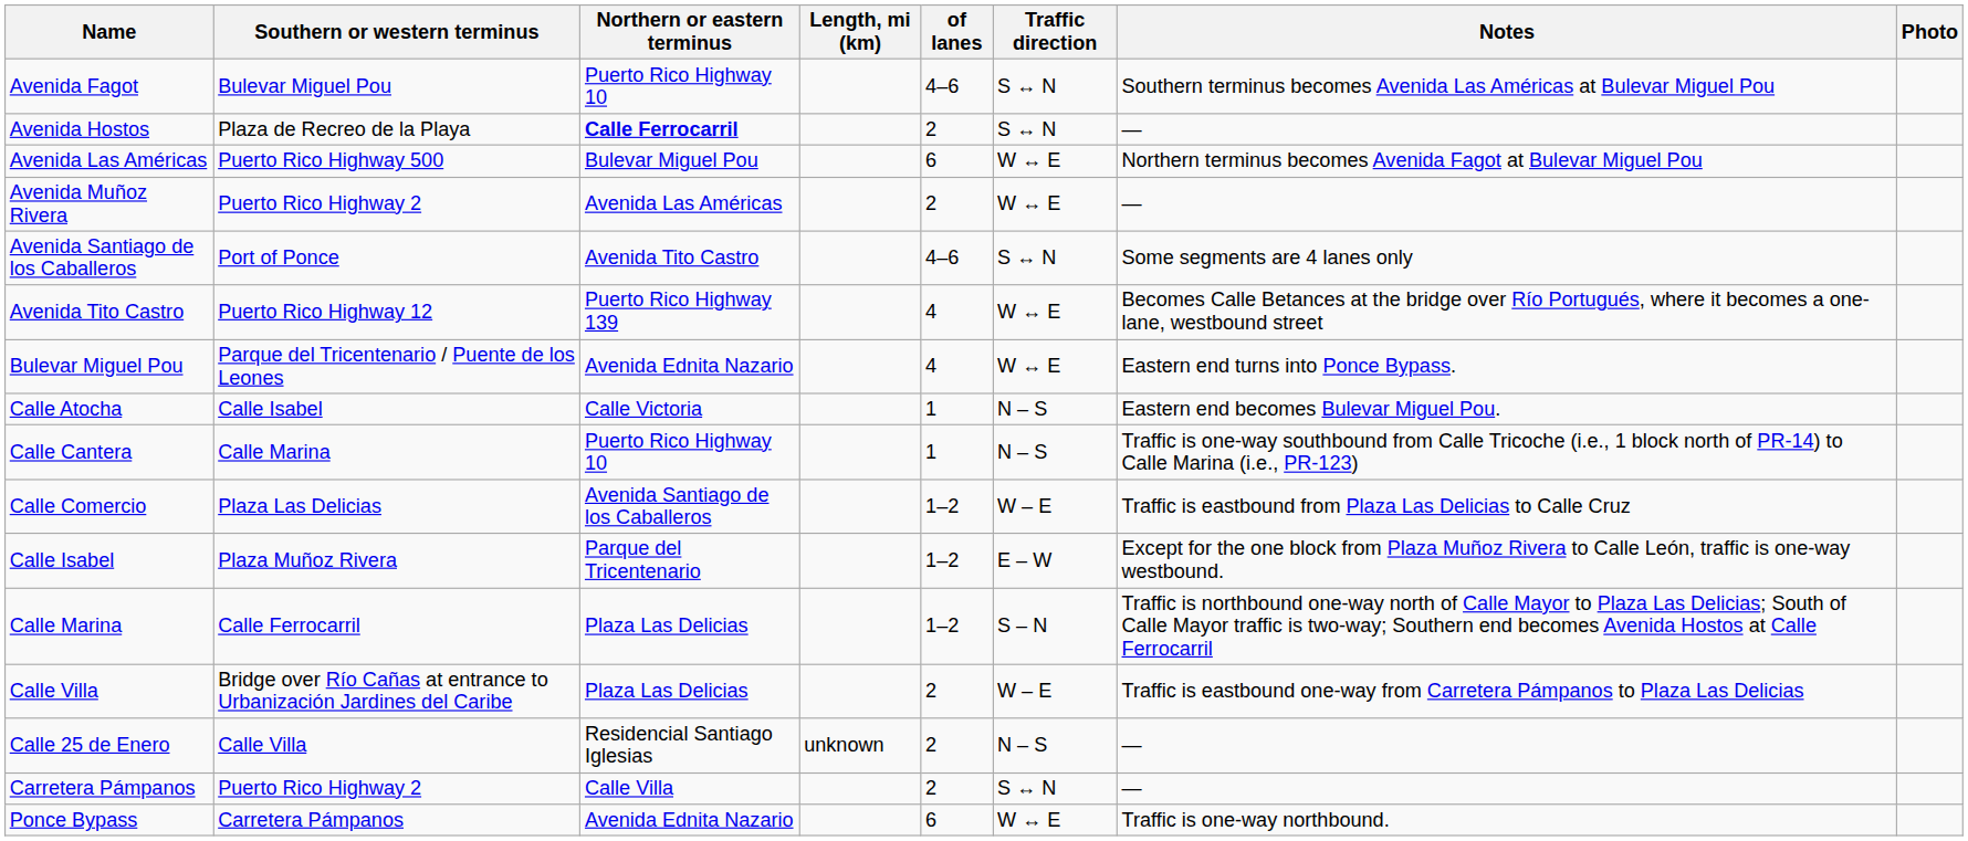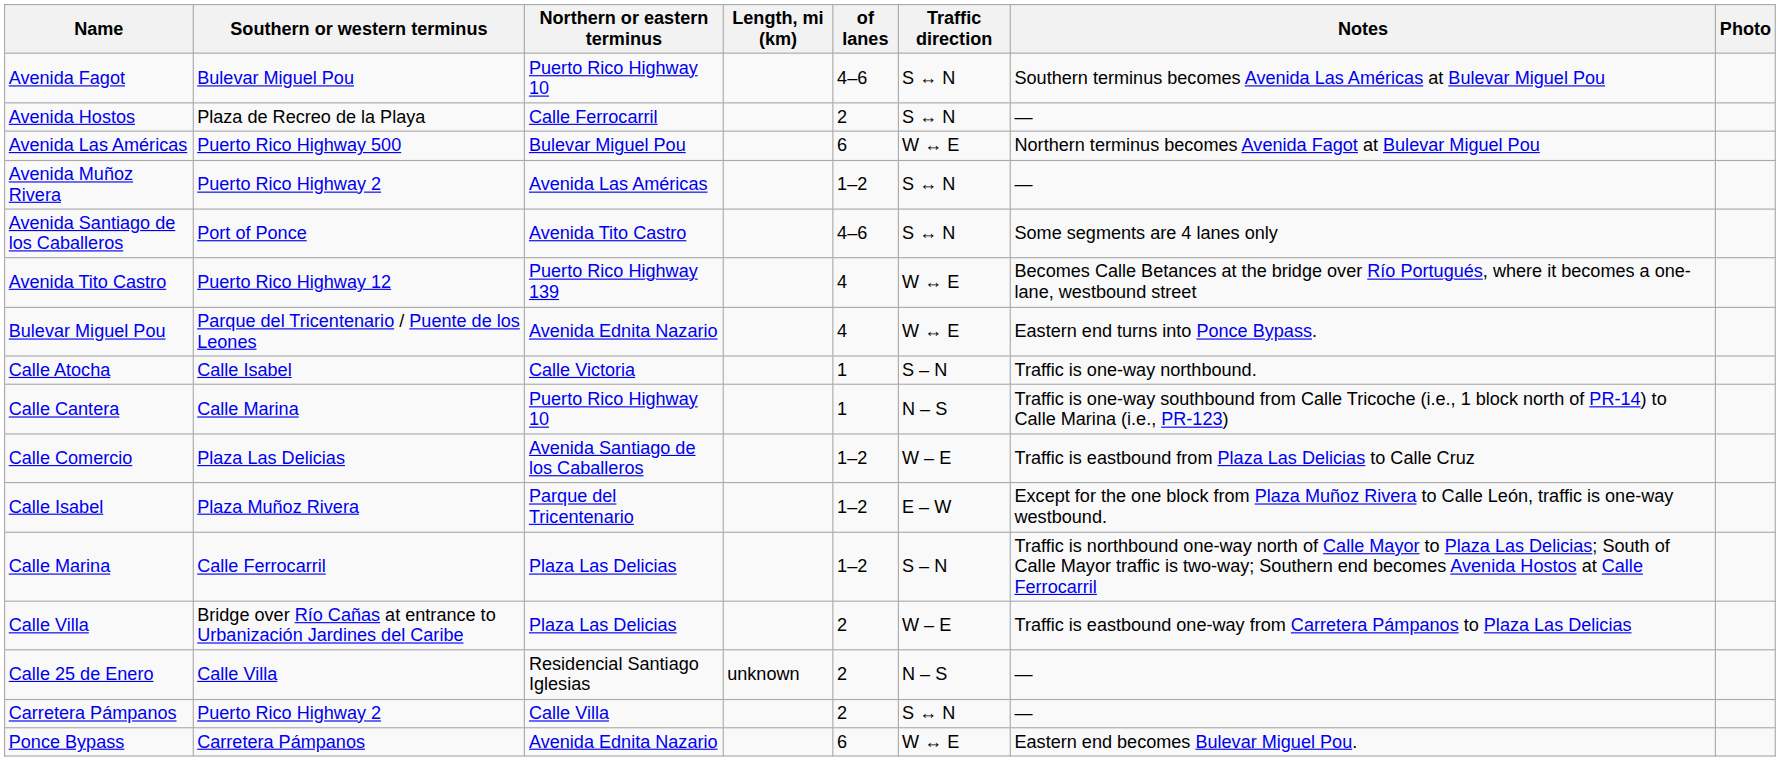Avenida Hostos | Northern or eastern terminus: bold -> normal
Avenida Muñoz Rivera | of lanes: 2 -> 1–2
Avenida Muñoz Rivera | Traffic direction: W ↔ E -> S ↔ N
Calle Atocha | Traffic direction: N – S -> S – N
Calle Atocha | Notes: Eastern end becomes Bulevar Miguel Pou. -> Traffic is one-way northbound.
Ponce Bypass | Notes: Traffic is one-way northbound. -> Eastern end becomes Bulevar Miguel Pou.
